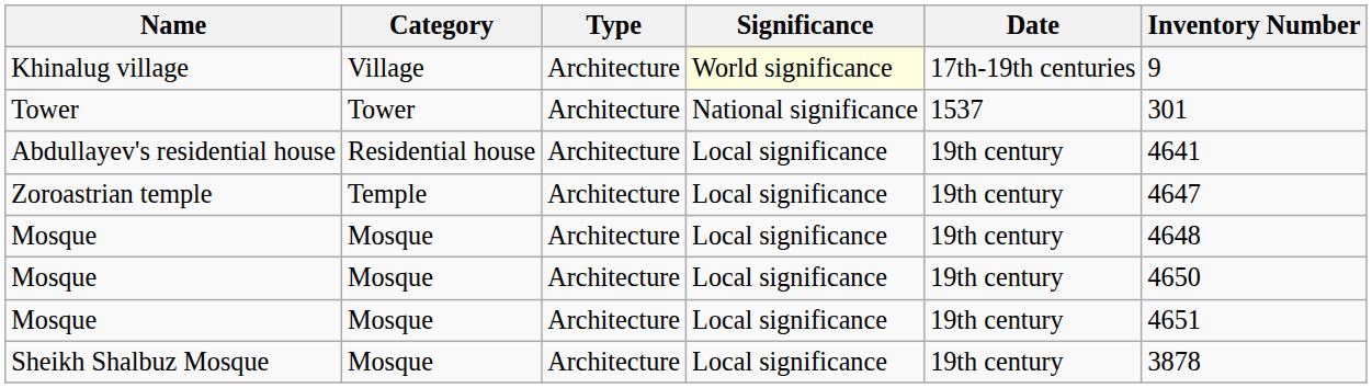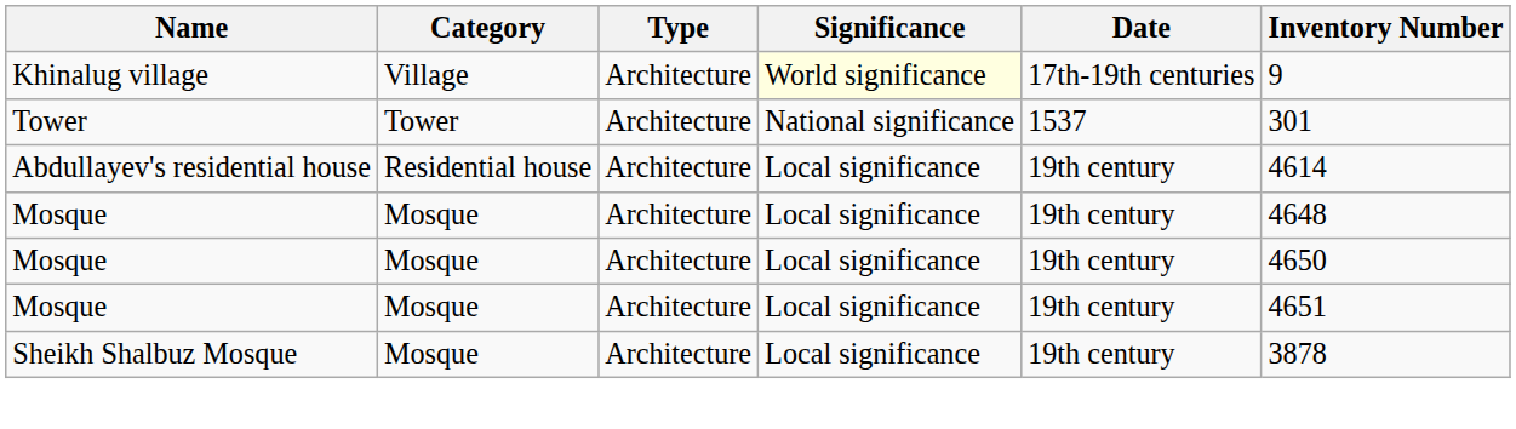Abdullayev's residential house | Inventory Number: 4641 -> 4614
- row: Zoroastrian temple | Temple | Architecture | Local significance | 19th century | 4647
